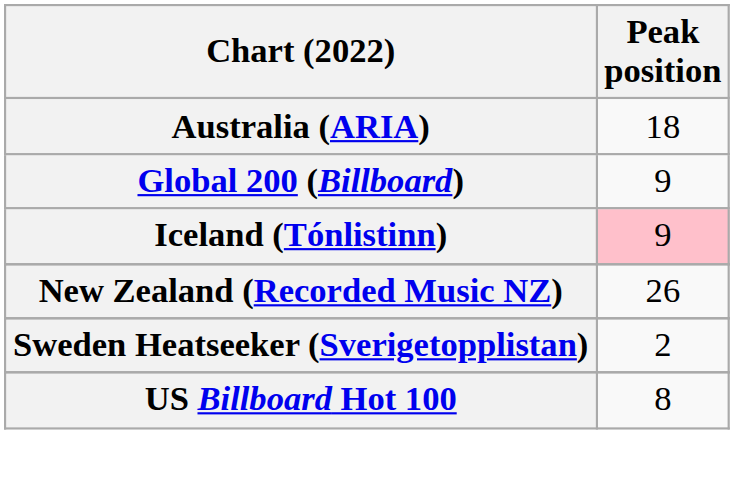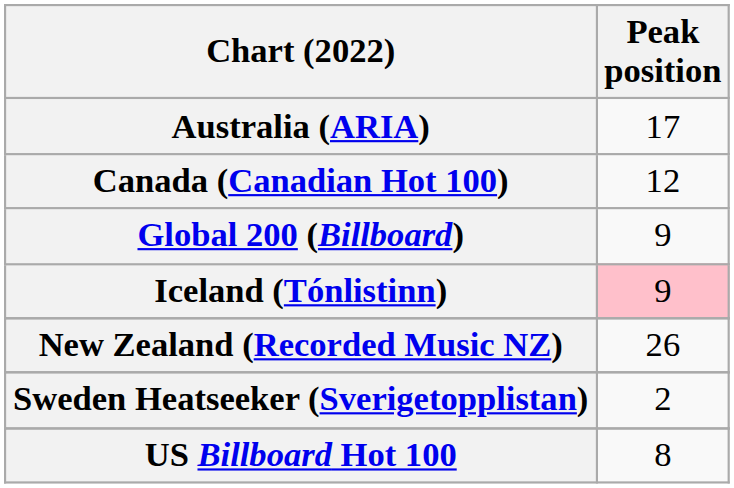Australia (ARIA) | Peak position: 18 -> 17
+ row: Canada (Canadian Hot 100) | 12
